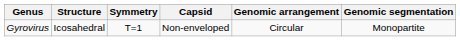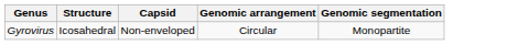- column: Symmetry | T=1
